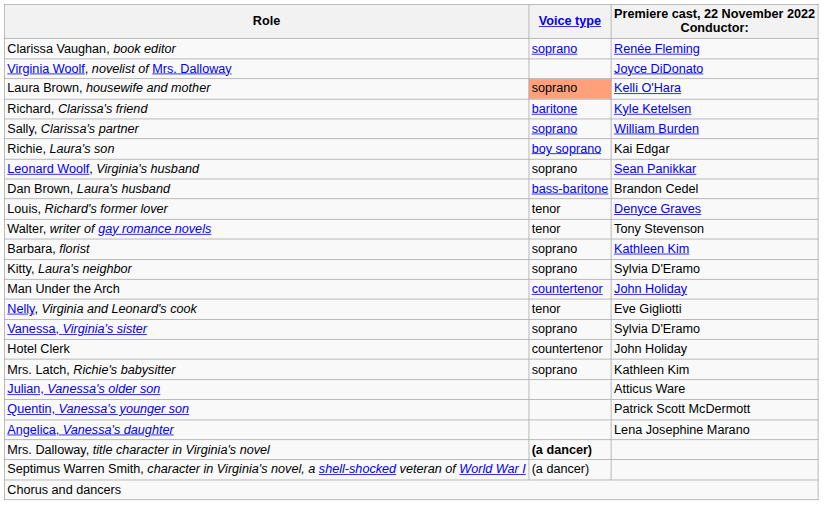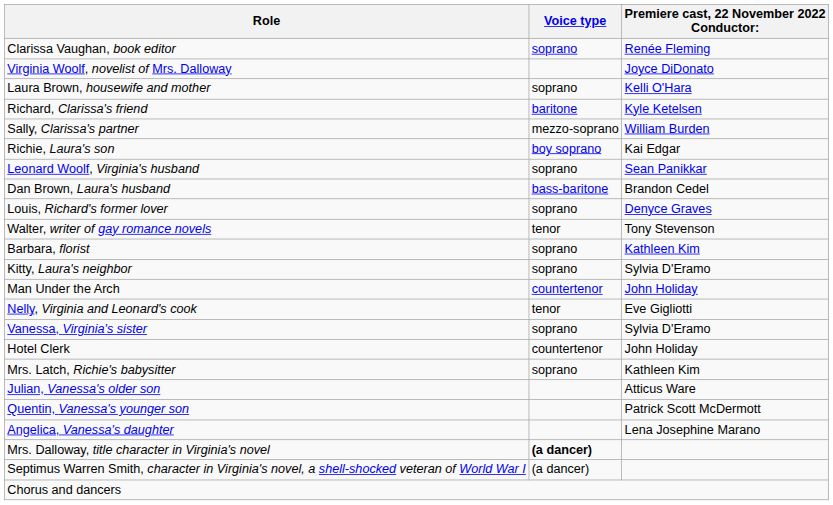Laura Brown, housewife and mother | Voice type: lightsalmon background -> no background
Sally, Clarissa's partner | Voice type: soprano -> mezzo-soprano
Louis, Richard's former lover | Voice type: tenor -> soprano
